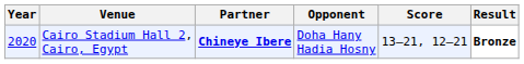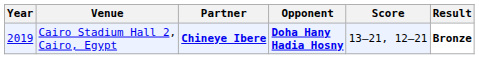Cairo Stadium Hall 2, Cairo, Egypt | Year: 2020 -> 2019
Cairo Stadium Hall 2, Cairo, Egypt | Opponent: normal -> bold
